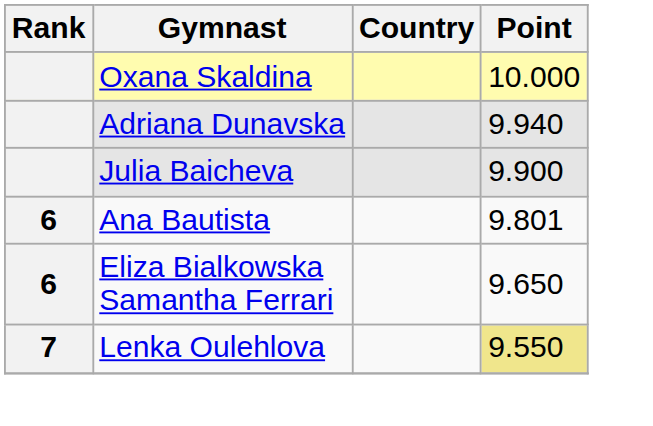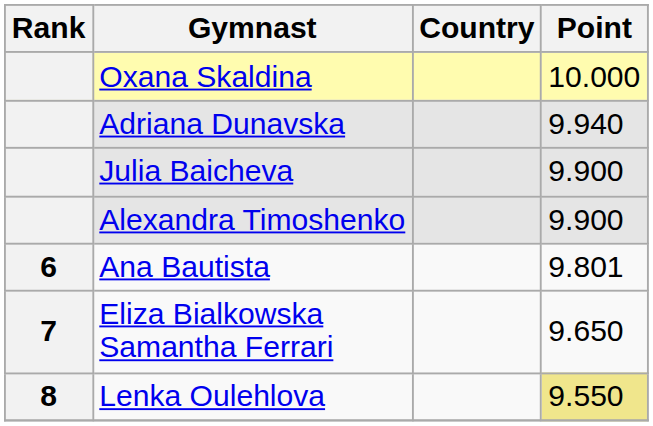+ row: Alexandra Timoshenko | 9.900
Eliza Bialkowska Samantha Ferrari | Rank: 6 -> 7
Lenka Oulehlova | Rank: 7 -> 8
